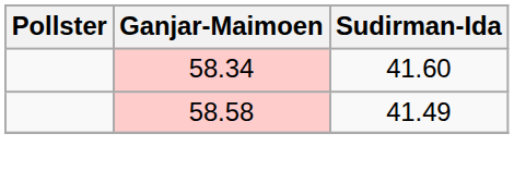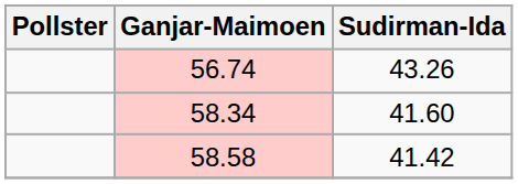+ row: 56.74 | 43.26
58.58 | Sudirman-Ida: 41.49 -> 41.42
